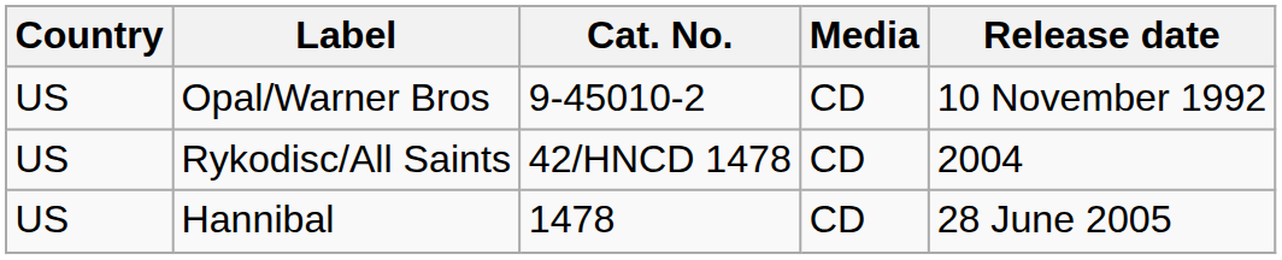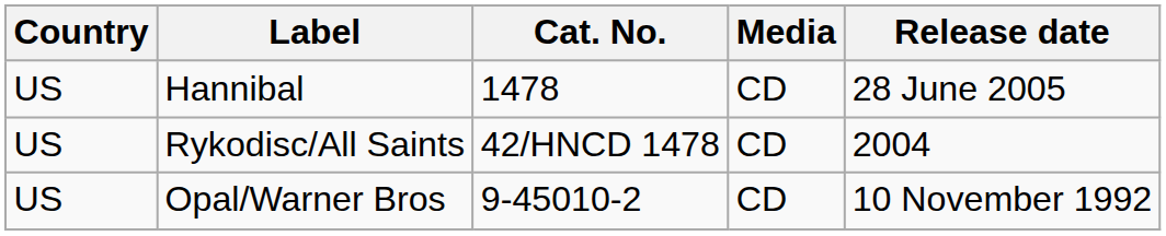rows swapped: Opal/Warner Bros <-> Hannibal
